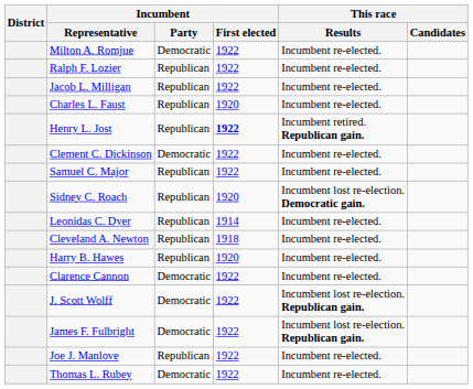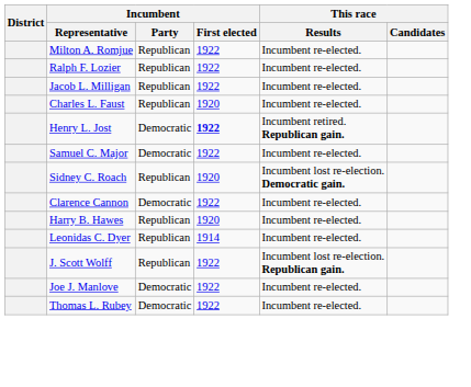Milton A. Romjue | Incumbent / Party: Democratic -> Republican
Henry L. Jost | Incumbent / Party: Republican -> Democratic
- row: Clement C. Dickinson | Democratic | 1922 | Incumbent re-elected.
Samuel C. Major | Incumbent / Party: Republican -> Democratic
rows swapped: Clarence Cannon <-> Leonidas C. Dyer
- row: Cleveland A. Newton | Republican | 1918 | Incumbent re-elected.
J. Scott Wolff | Incumbent / Party: Democratic -> Republican
- row: James F. Fulbright | Democratic | 1922 | Incumbent lost re-election. Republican gain.
Joe J. Manlove | Incumbent / Party: Republican -> Democratic
